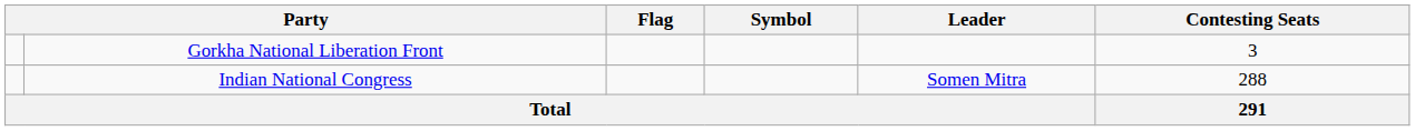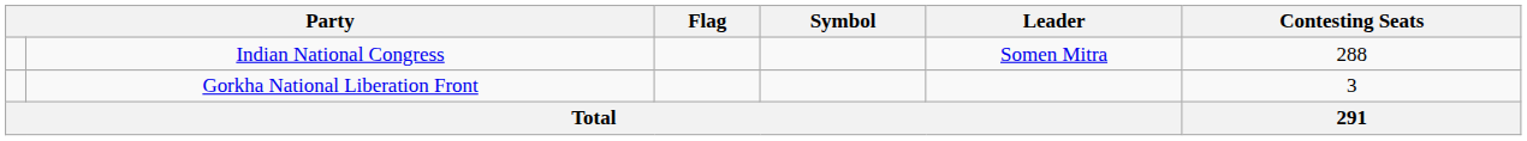rows swapped: Indian National Congress <-> Gorkha National Liberation Front
